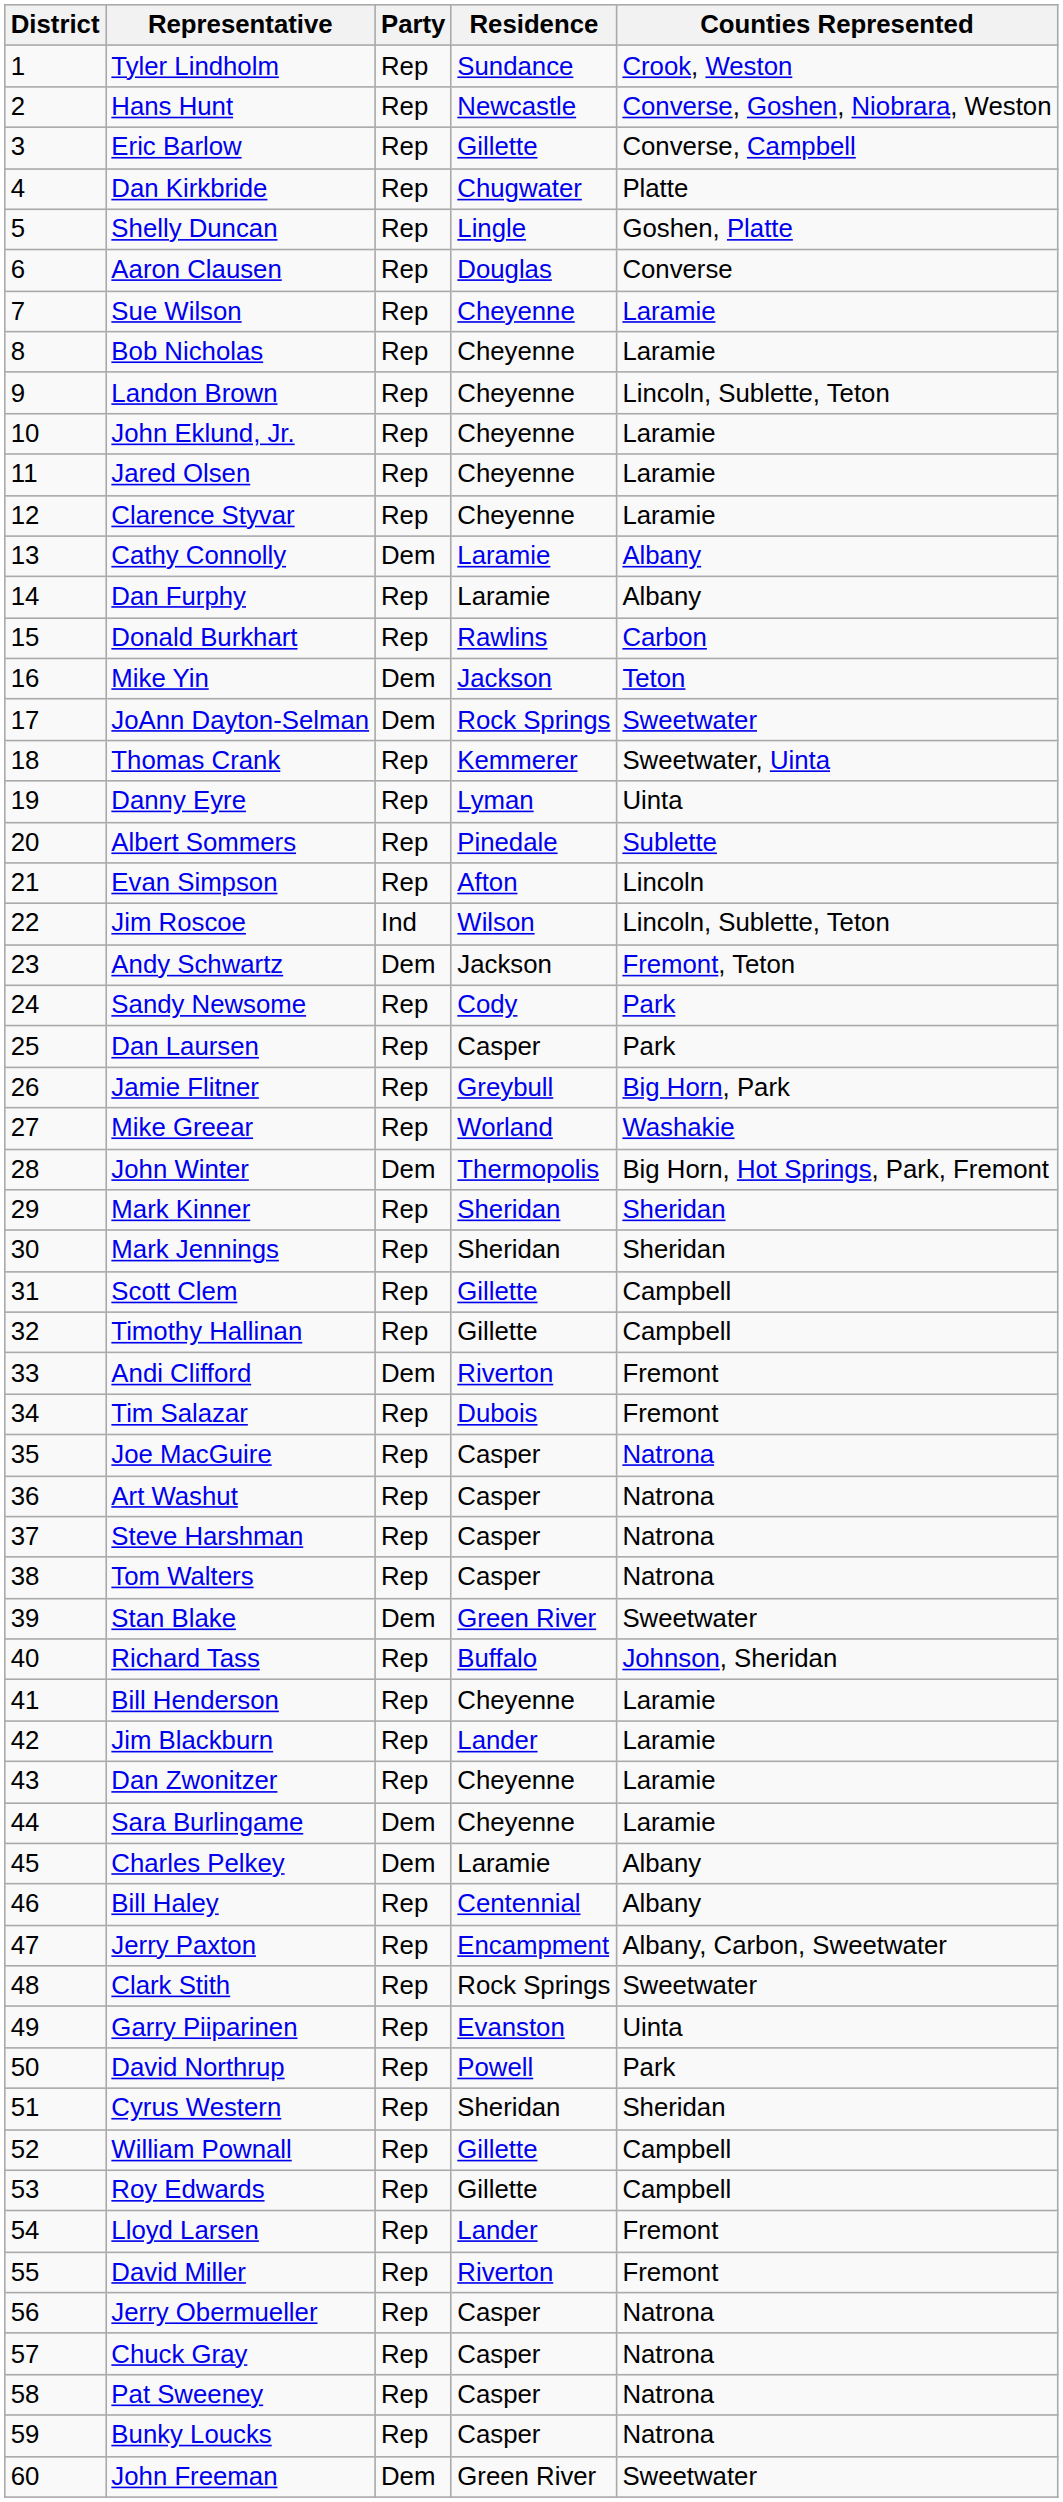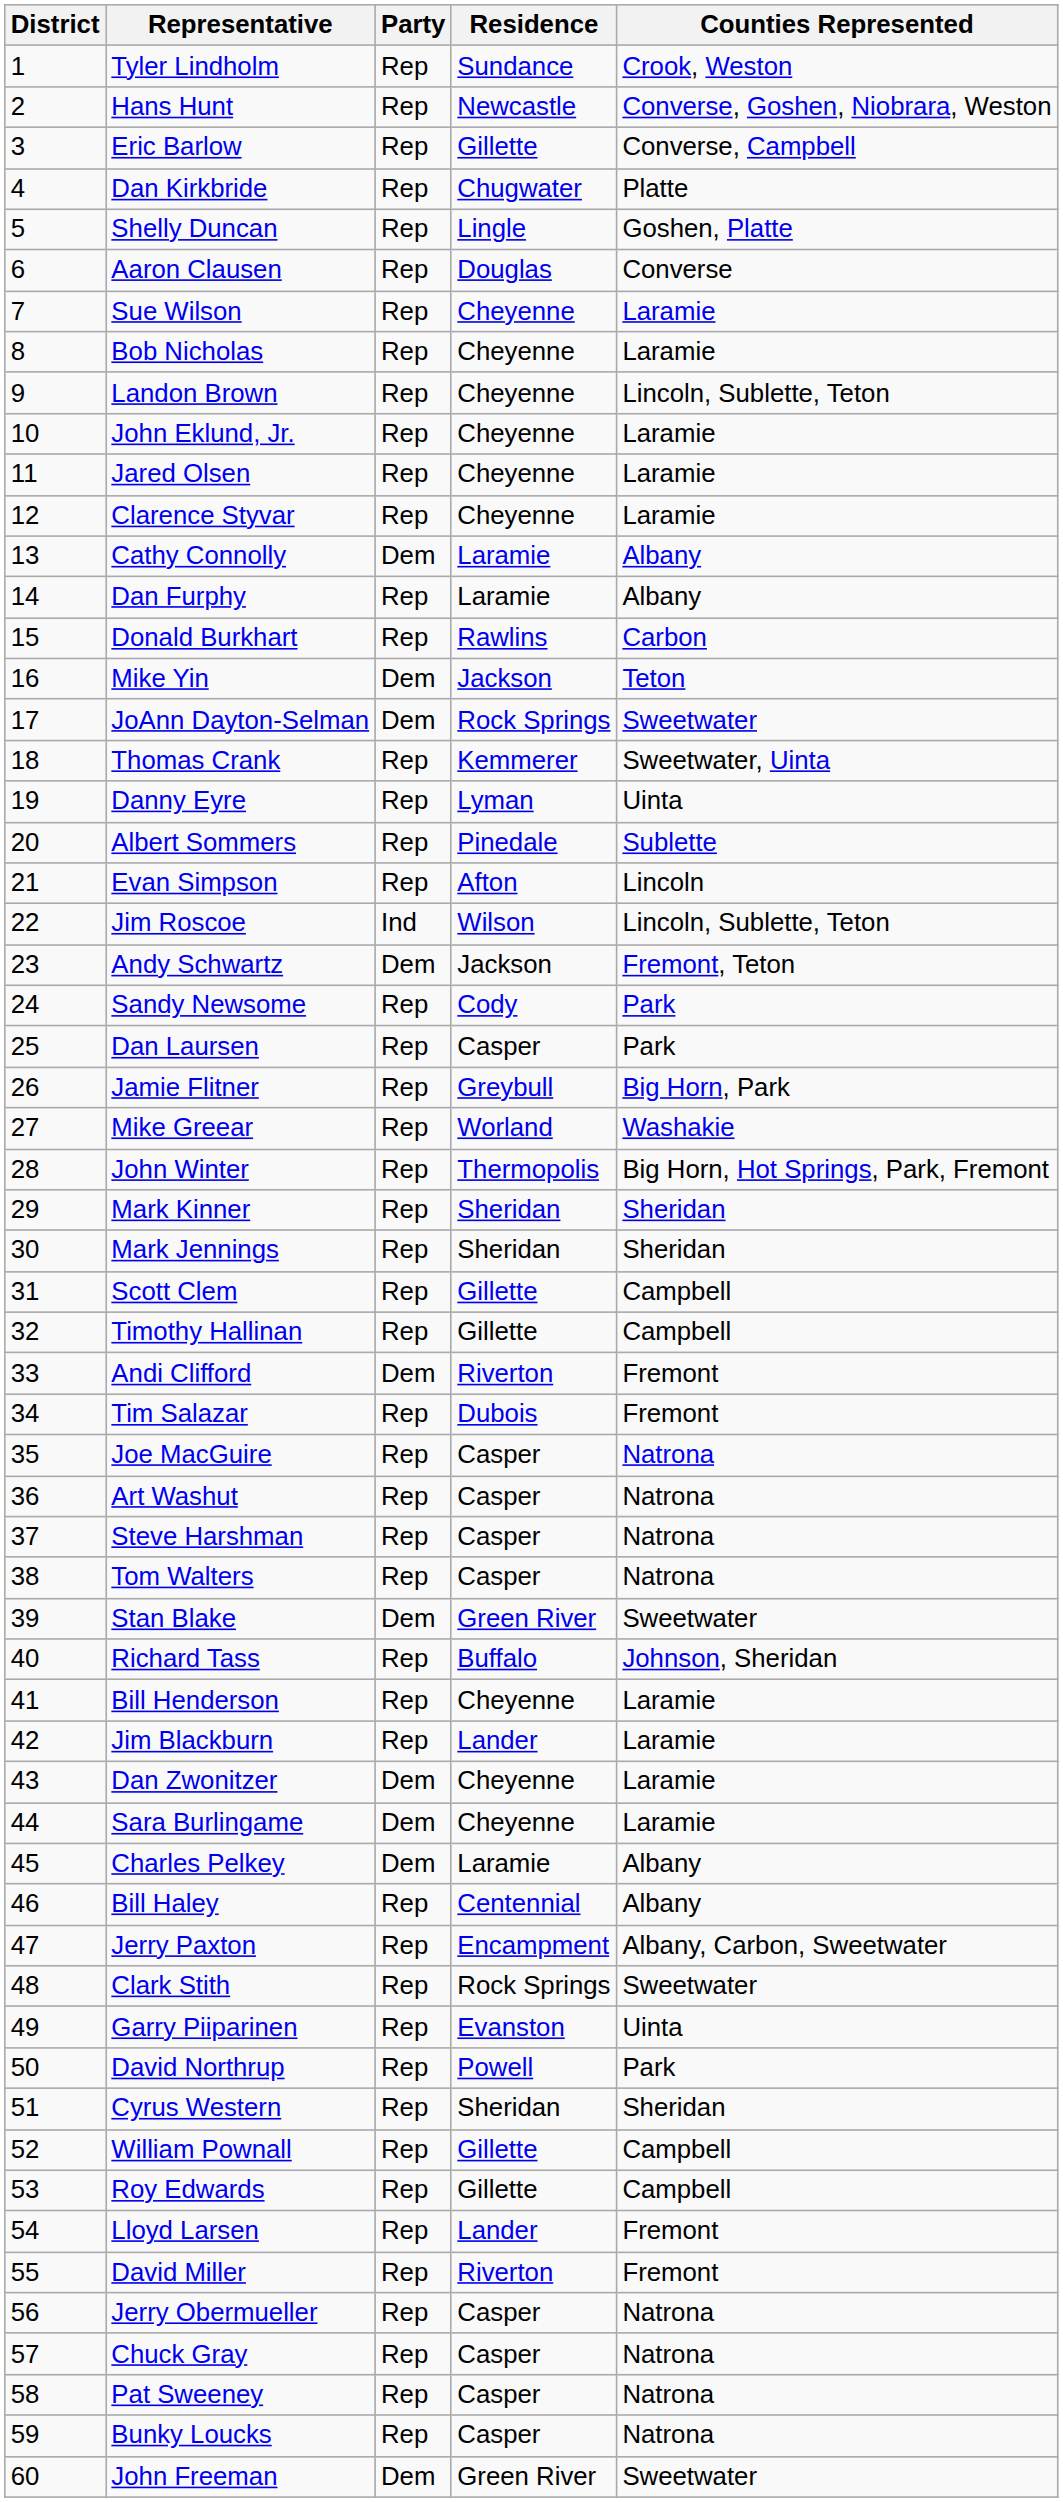John Winter | Party: Dem -> Rep
Dan Zwonitzer | Party: Rep -> Dem
